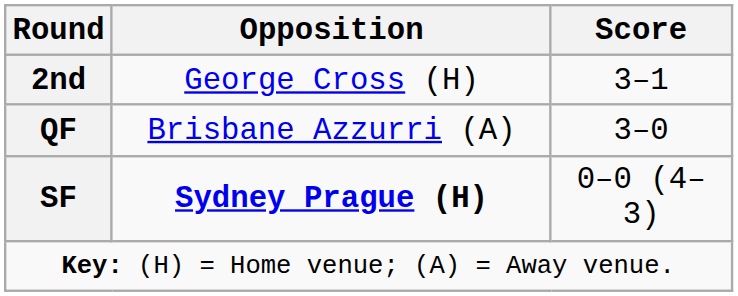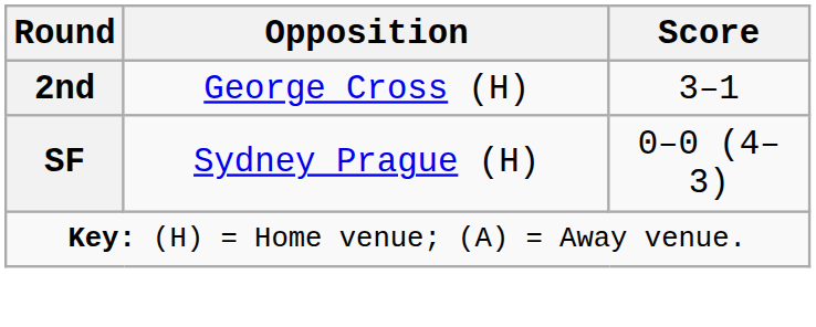- row: QF | Brisbane Azzurri (A) | 3–0
SF | Opposition: bold -> normal
